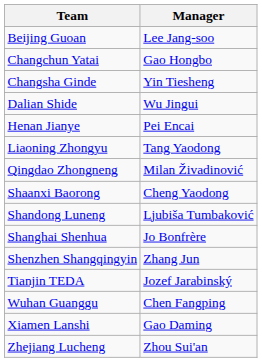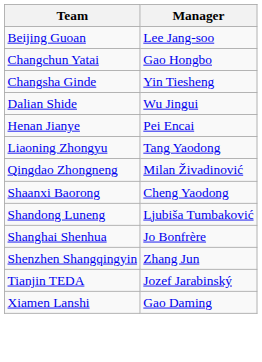- row: Wuhan Guanggu | Chen Fangping
- row: Zhejiang Lucheng | Zhou Sui'an
